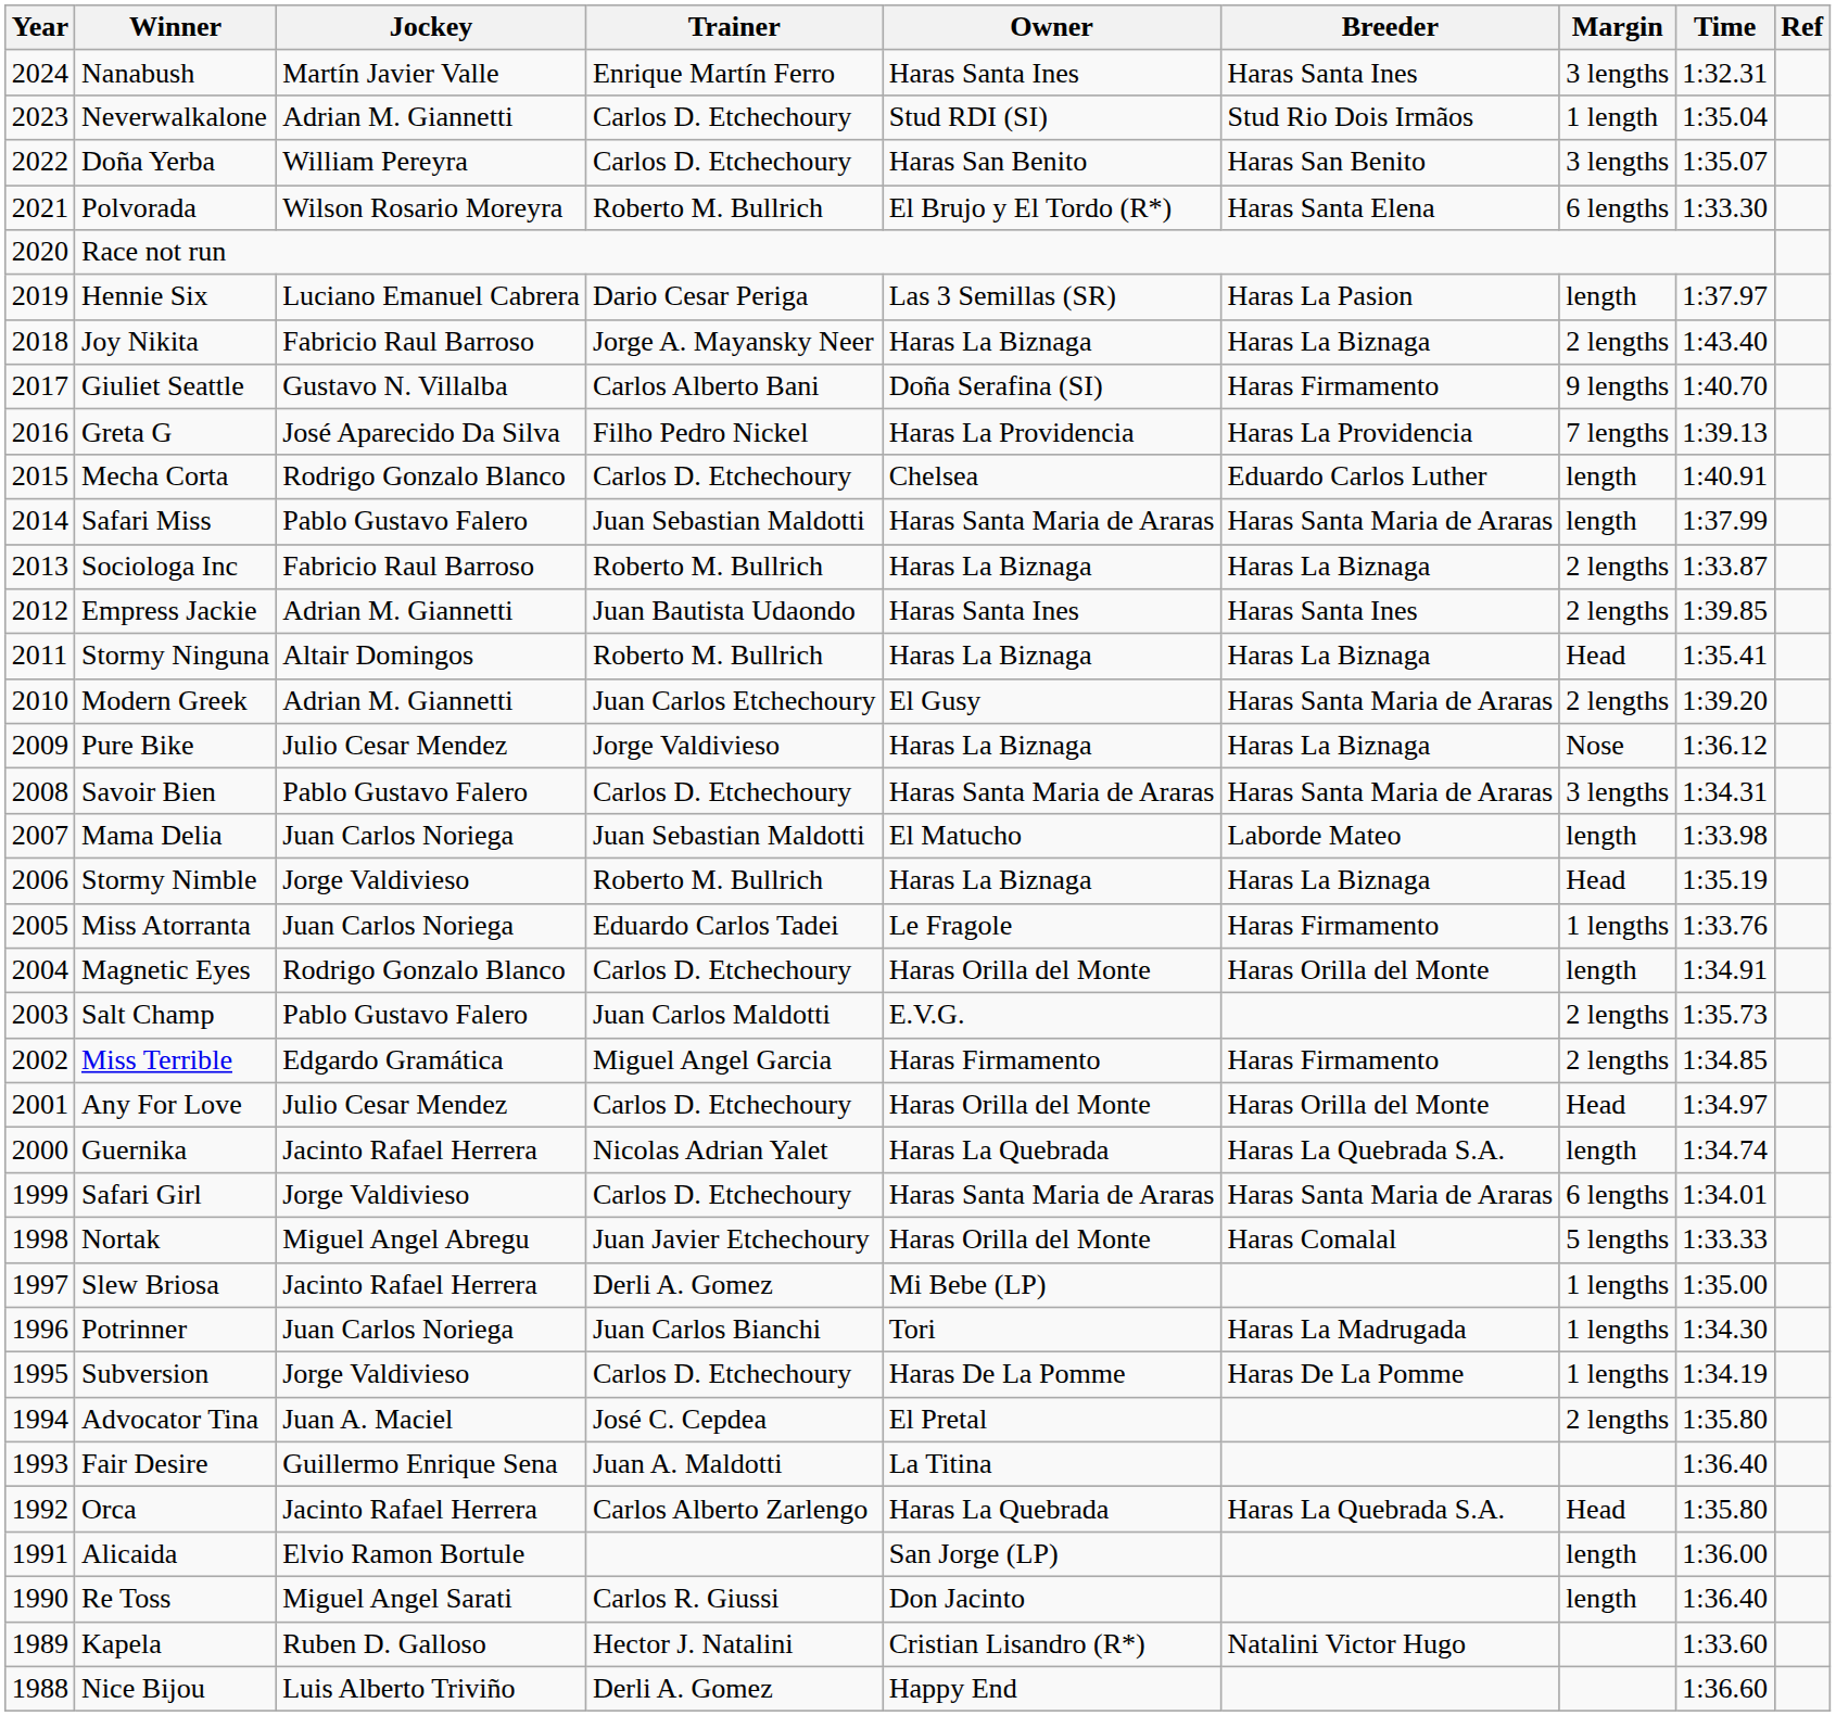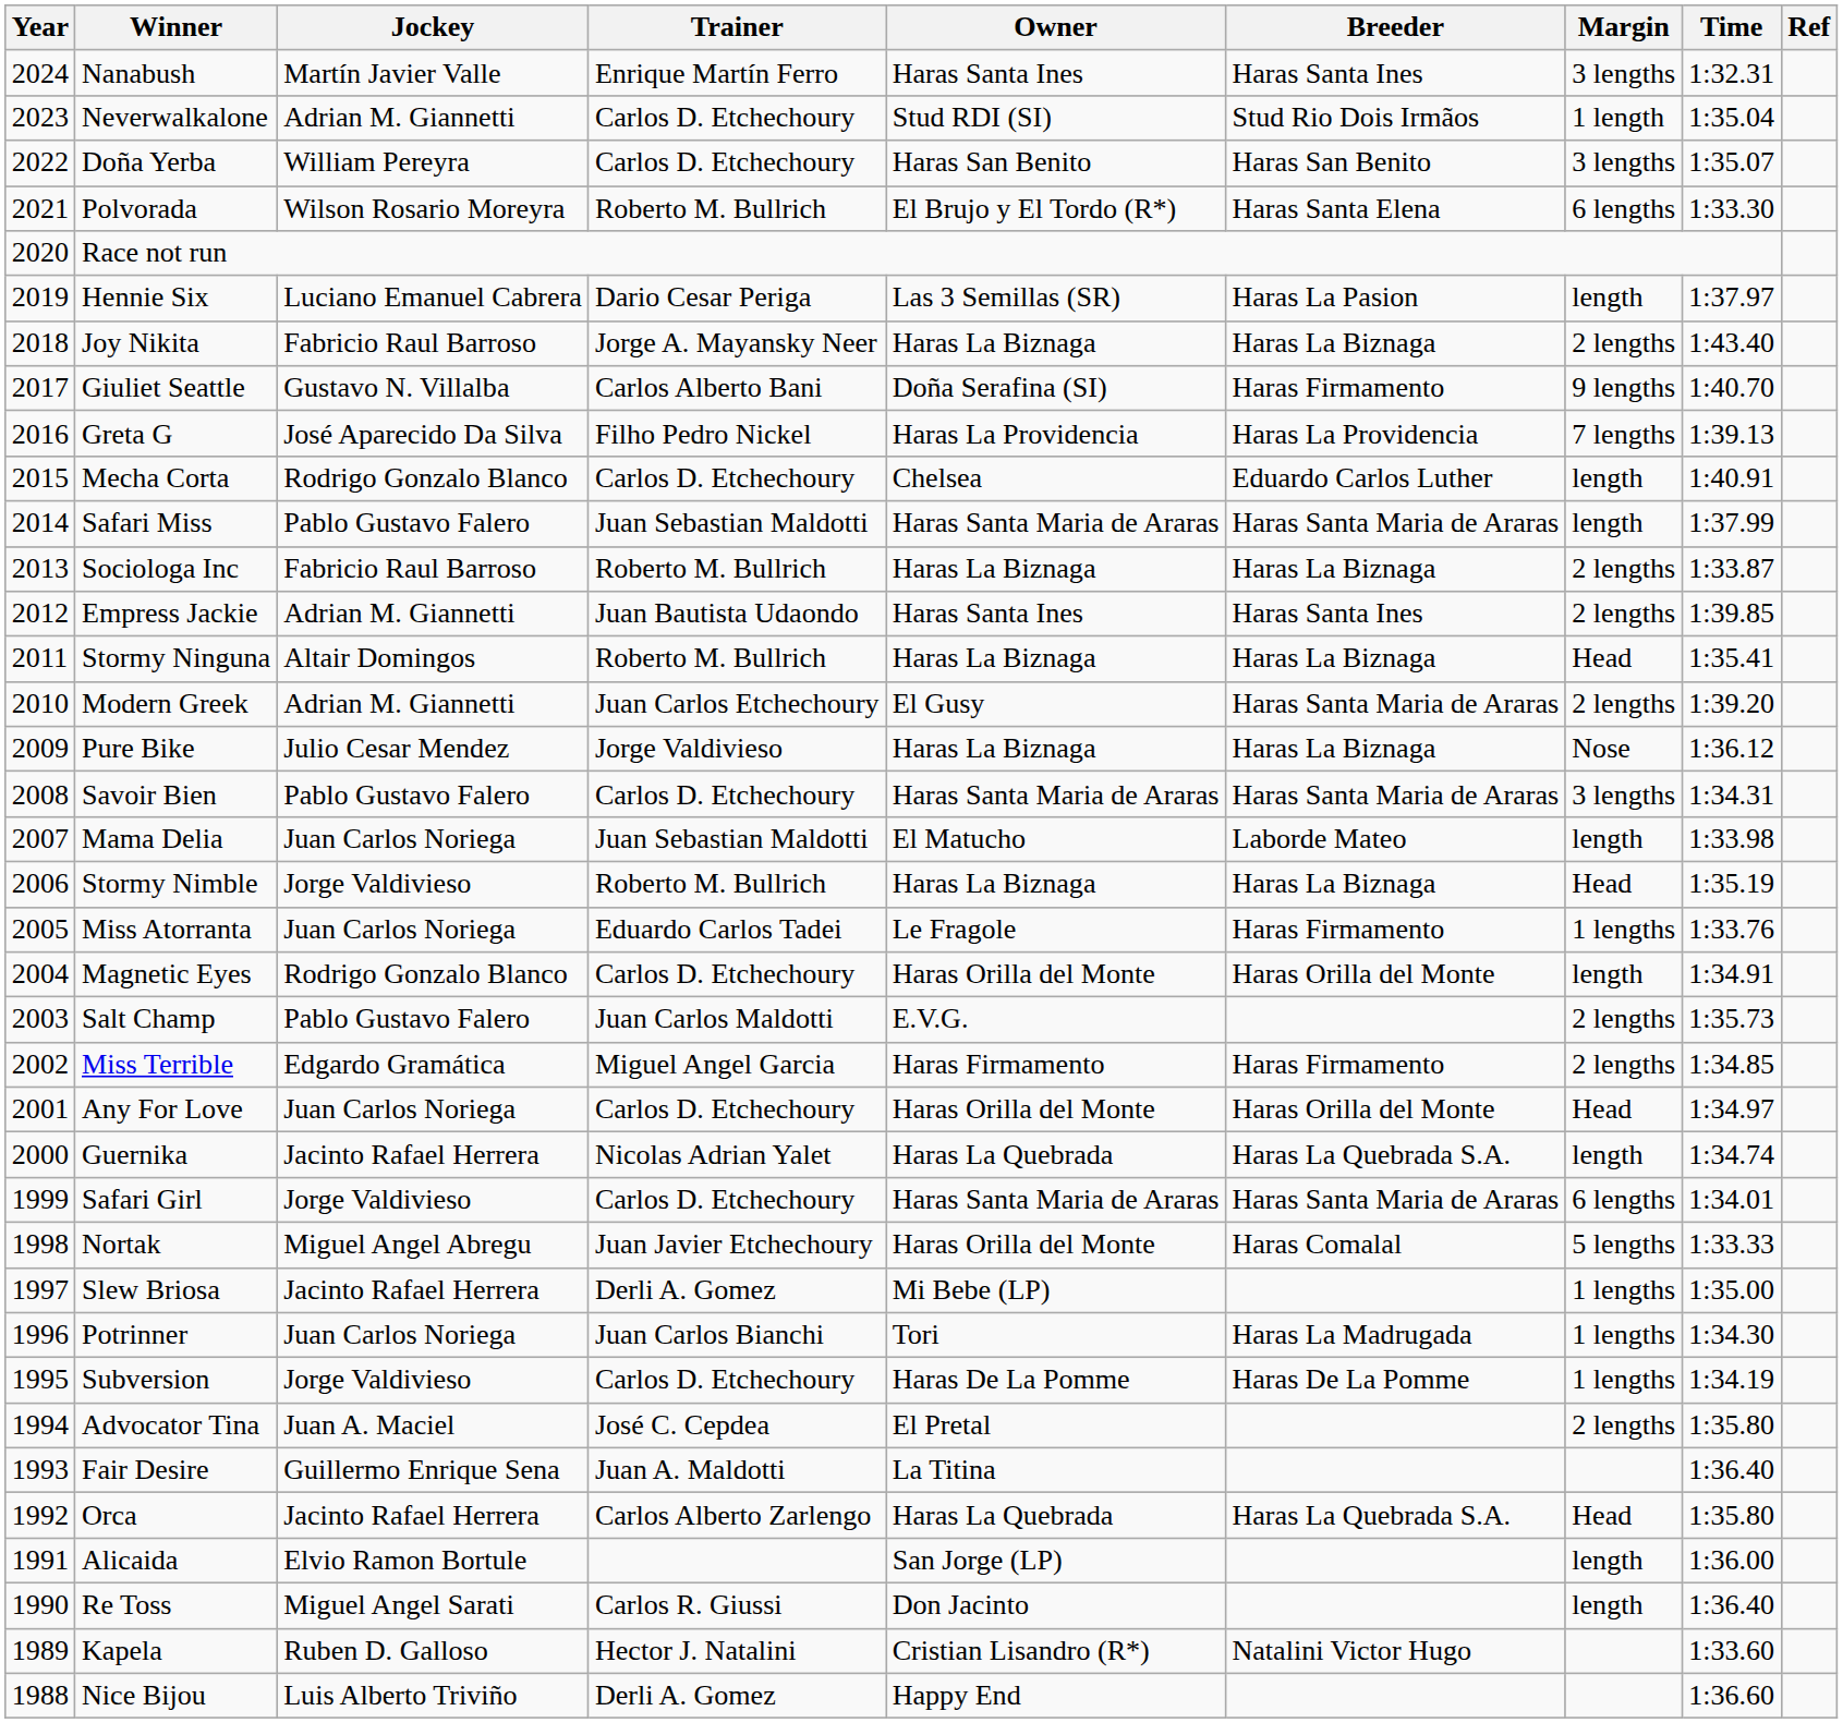Any For Love | Jockey: Julio Cesar Mendez -> Juan Carlos Noriega
